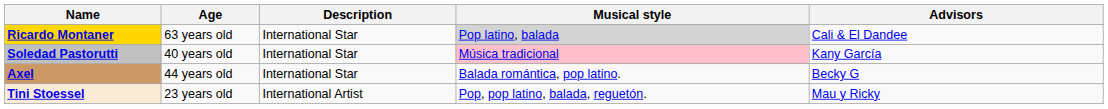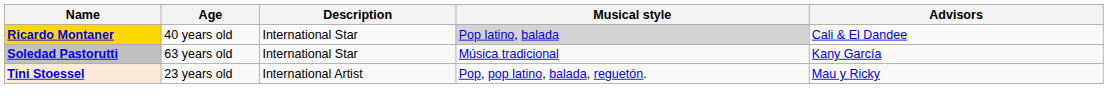Ricardo Montaner | Age: 63 years old -> 40 years old
Soledad Pastorutti | Age: 40 years old -> 63 years old
Soledad Pastorutti | Musical style: pink background -> no background
- row: Axel | 44 years old | International Star | Balada romántica, pop latino. | Becky G
